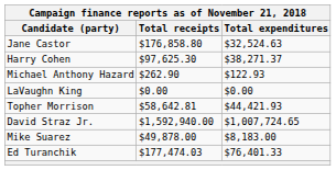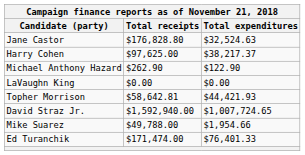Jane Castor | Total receipts: $176,858.80 -> $176,828.80
Harry Cohen | Total receipts: $97,625.30 -> $97,625.00
Harry Cohen | Total expenditures: $38,271.37 -> $38,217.37
Michael Anthony Hazard | Total expenditures: $122.93 -> $122.90
Mike Suarez | Total receipts: $49,878.00 -> $49,788.00
Mike Suarez | Total expenditures: $8,183.00 -> $1,954.66
Ed Turanchik | Total receipts: $177,474.03 -> $171,474.00
